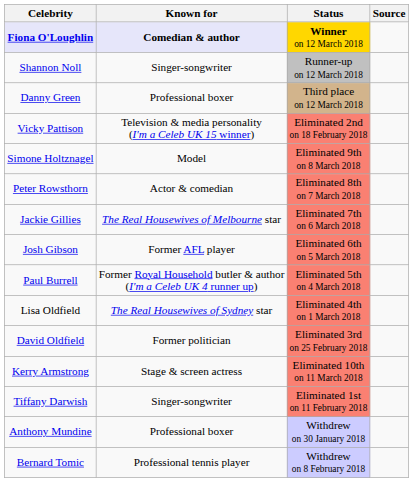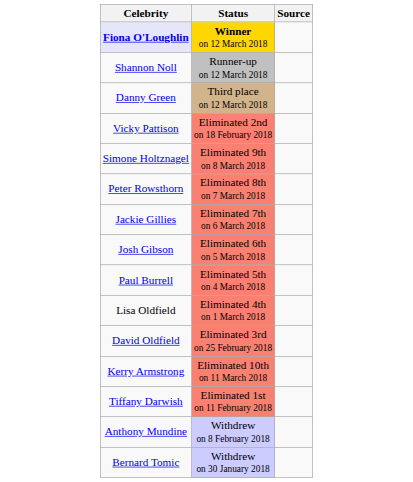- column: Known for | Comedian & author | Singer-songwriter | Professional boxer | Television & media personality (I'm a Celeb UK 15 winner) | Model | Actor & comedian | The Real Housewives of Melbourne star | Former AFL player | Former Royal Household butler & author (I'm a Celeb UK 4 runner up) | The Real Housewives of Sydney star | Former politician | Stage & screen actress | Singer-songwriter | Professional boxer | Professional tennis player
Anthony Mundine | Status: Withdrew on 30 January 2018 -> Withdrew on 8 February 2018
Bernard Tomic | Status: Withdrew on 8 February 2018 -> Withdrew on 30 January 2018
